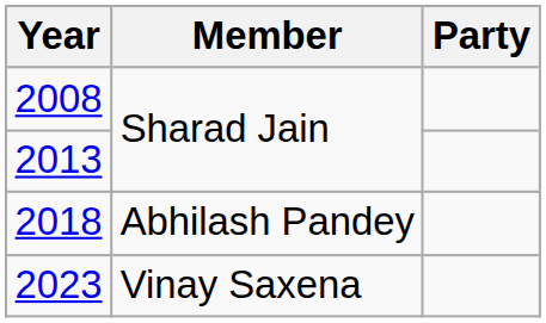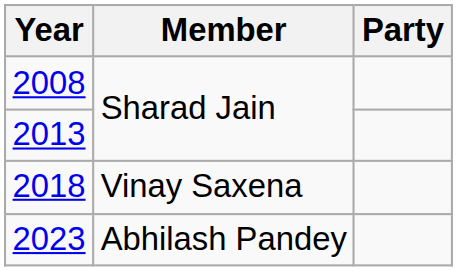2018 | Member: Abhilash Pandey -> Vinay Saxena
2023 | Member: Vinay Saxena -> Abhilash Pandey
